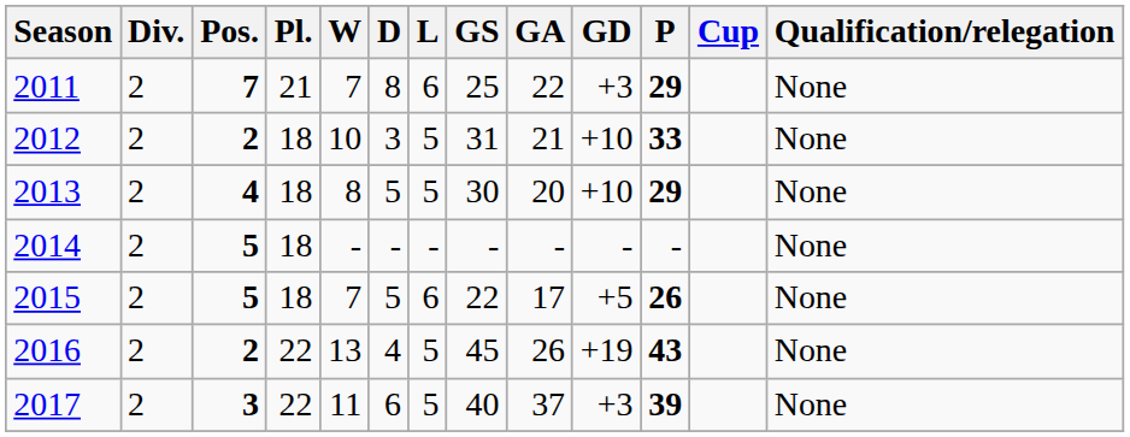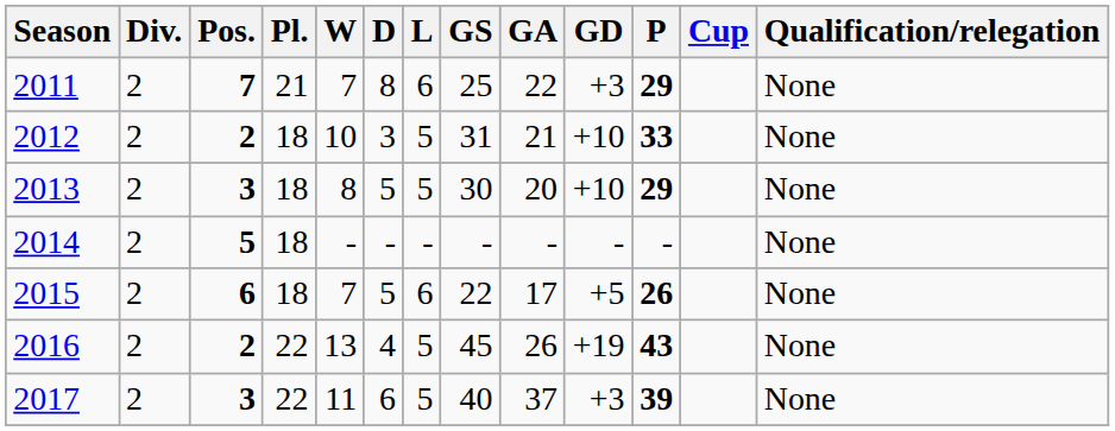2013 | Pos.: 4 -> 3
2015 | Pos.: 5 -> 6
